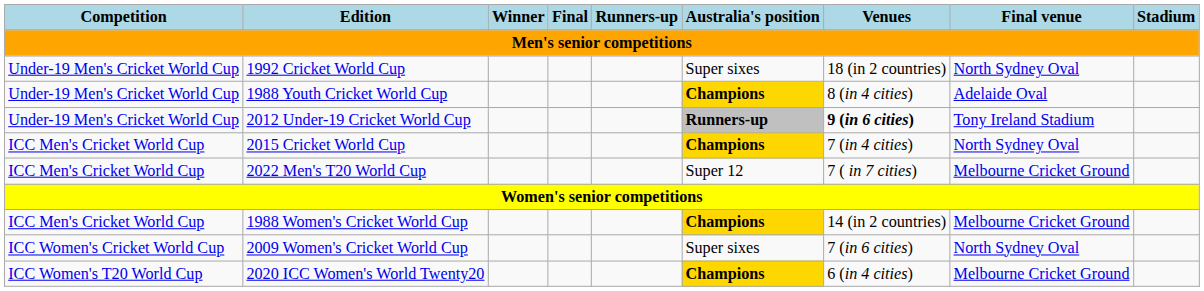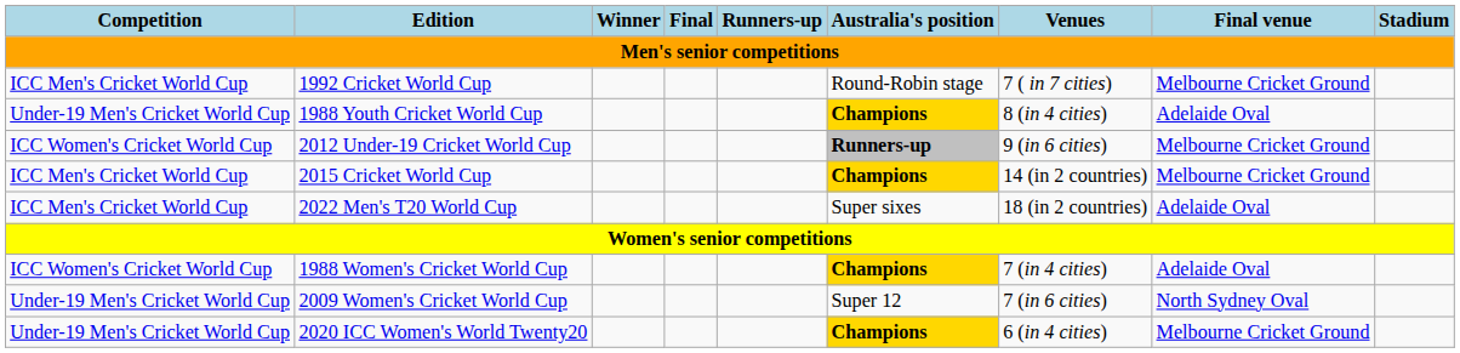1992 Cricket World Cup | Competition: Under-19 Men's Cricket World Cup -> ICC Men's Cricket World Cup
1992 Cricket World Cup | Australia's position: Super sixes -> Round-Robin stage
1992 Cricket World Cup | Venues: 18 (in 2 countries) -> 7 ( in 7 cities)
1992 Cricket World Cup | Final venue: North Sydney Oval -> Melbourne Cricket Ground
2012 Under-19 Cricket World Cup | Competition: Under-19 Men's Cricket World Cup -> ICC Women's Cricket World Cup
2012 Under-19 Cricket World Cup | Venues: bold -> normal
2012 Under-19 Cricket World Cup | Final venue: Tony Ireland Stadium -> Melbourne Cricket Ground
2015 Cricket World Cup | Venues: 7 (in 4 cities) -> 14 (in 2 countries)
2015 Cricket World Cup | Final venue: North Sydney Oval -> Melbourne Cricket Ground
2022 Men's T20 World Cup | Australia's position: Super 12 -> Super sixes
2022 Men's T20 World Cup | Venues: 7 ( in 7 cities) -> 18 (in 2 countries)
2022 Men's T20 World Cup | Final venue: Melbourne Cricket Ground -> Adelaide Oval
1988 Women's Cricket World Cup | Competition: ICC Men's Cricket World Cup -> ICC Women's Cricket World Cup
1988 Women's Cricket World Cup | Venues: 14 (in 2 countries) -> 7 (in 4 cities)
1988 Women's Cricket World Cup | Final venue: Melbourne Cricket Ground -> Adelaide Oval
2009 Women's Cricket World Cup | Competition: ICC Women's Cricket World Cup -> Under-19 Men's Cricket World Cup
2009 Women's Cricket World Cup | Australia's position: Super sixes -> Super 12
2020 ICC Women's World Twenty20 | Competition: ICC Women's T20 World Cup -> Under-19 Men's Cricket World Cup
